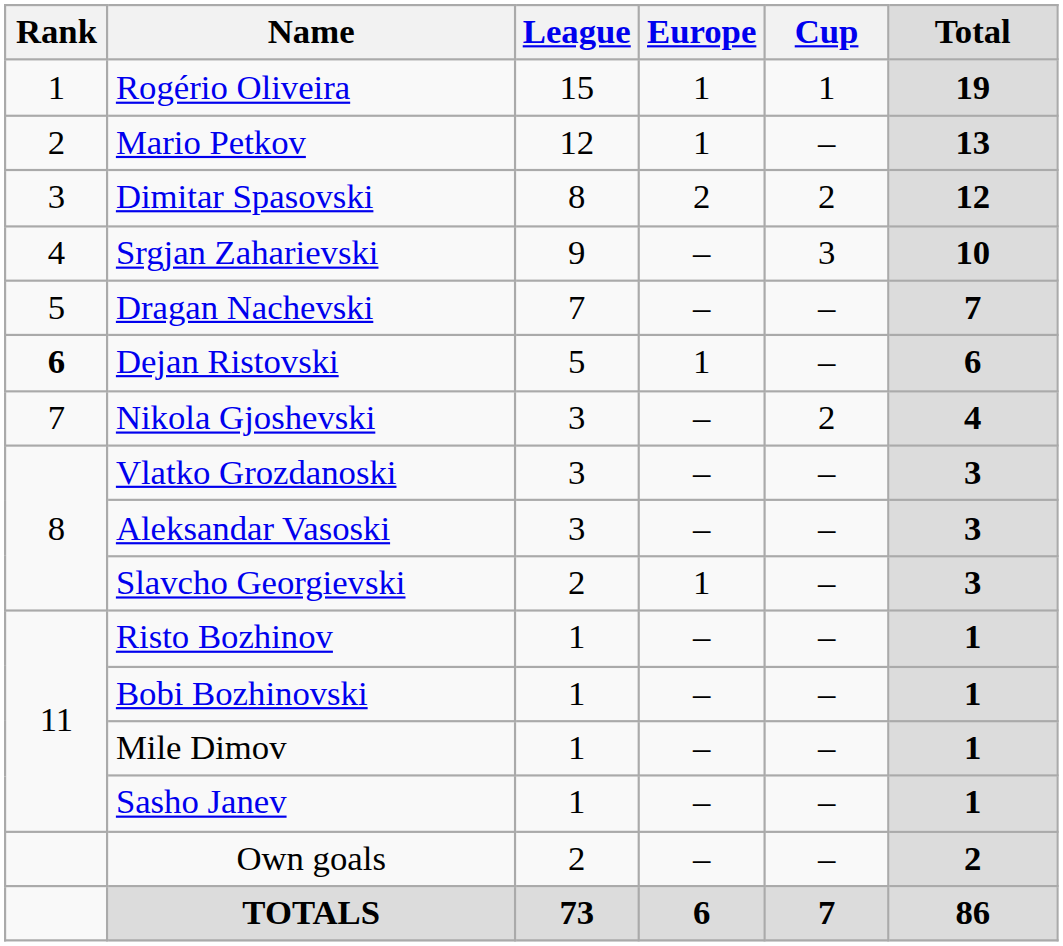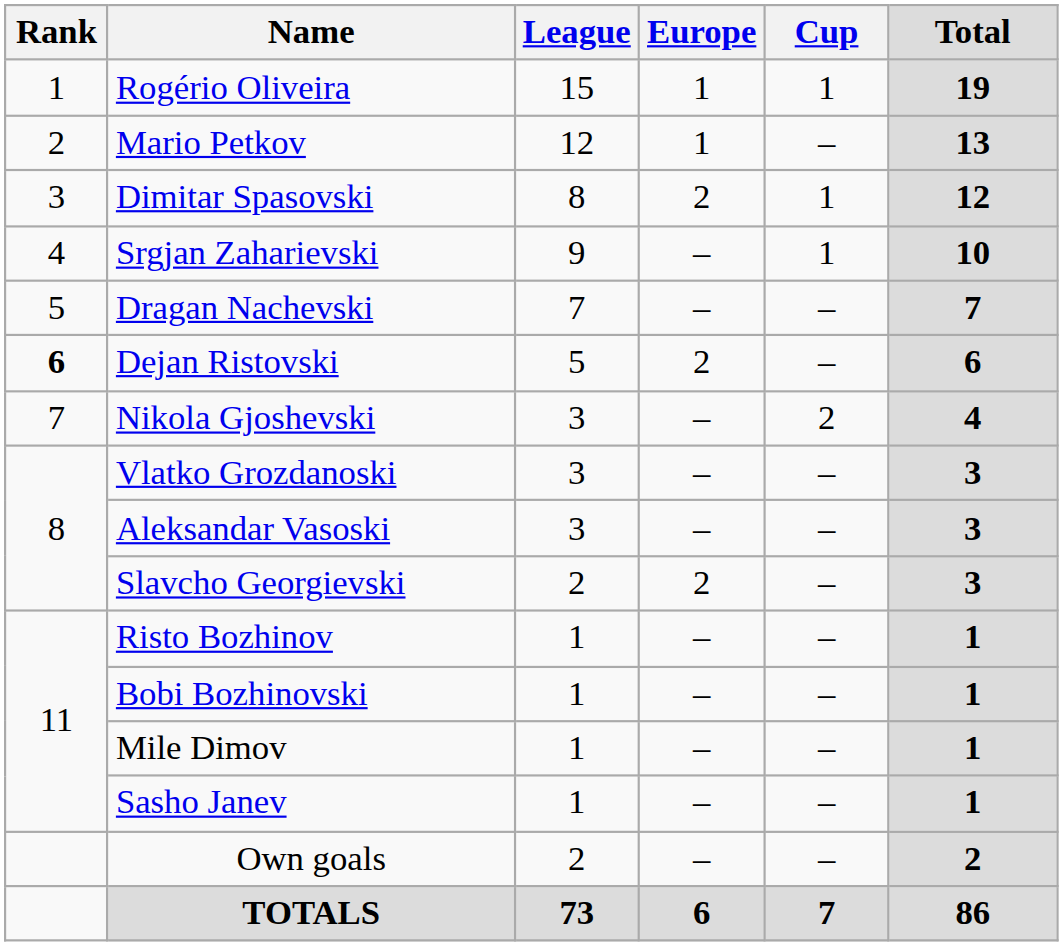Dimitar Spasovski | Cup: 2 -> 1
Srgjan Zaharievski | Cup: 3 -> 1
Dejan Ristovski | Europe: 1 -> 2
Slavcho Georgievski | Europe: 1 -> 2
